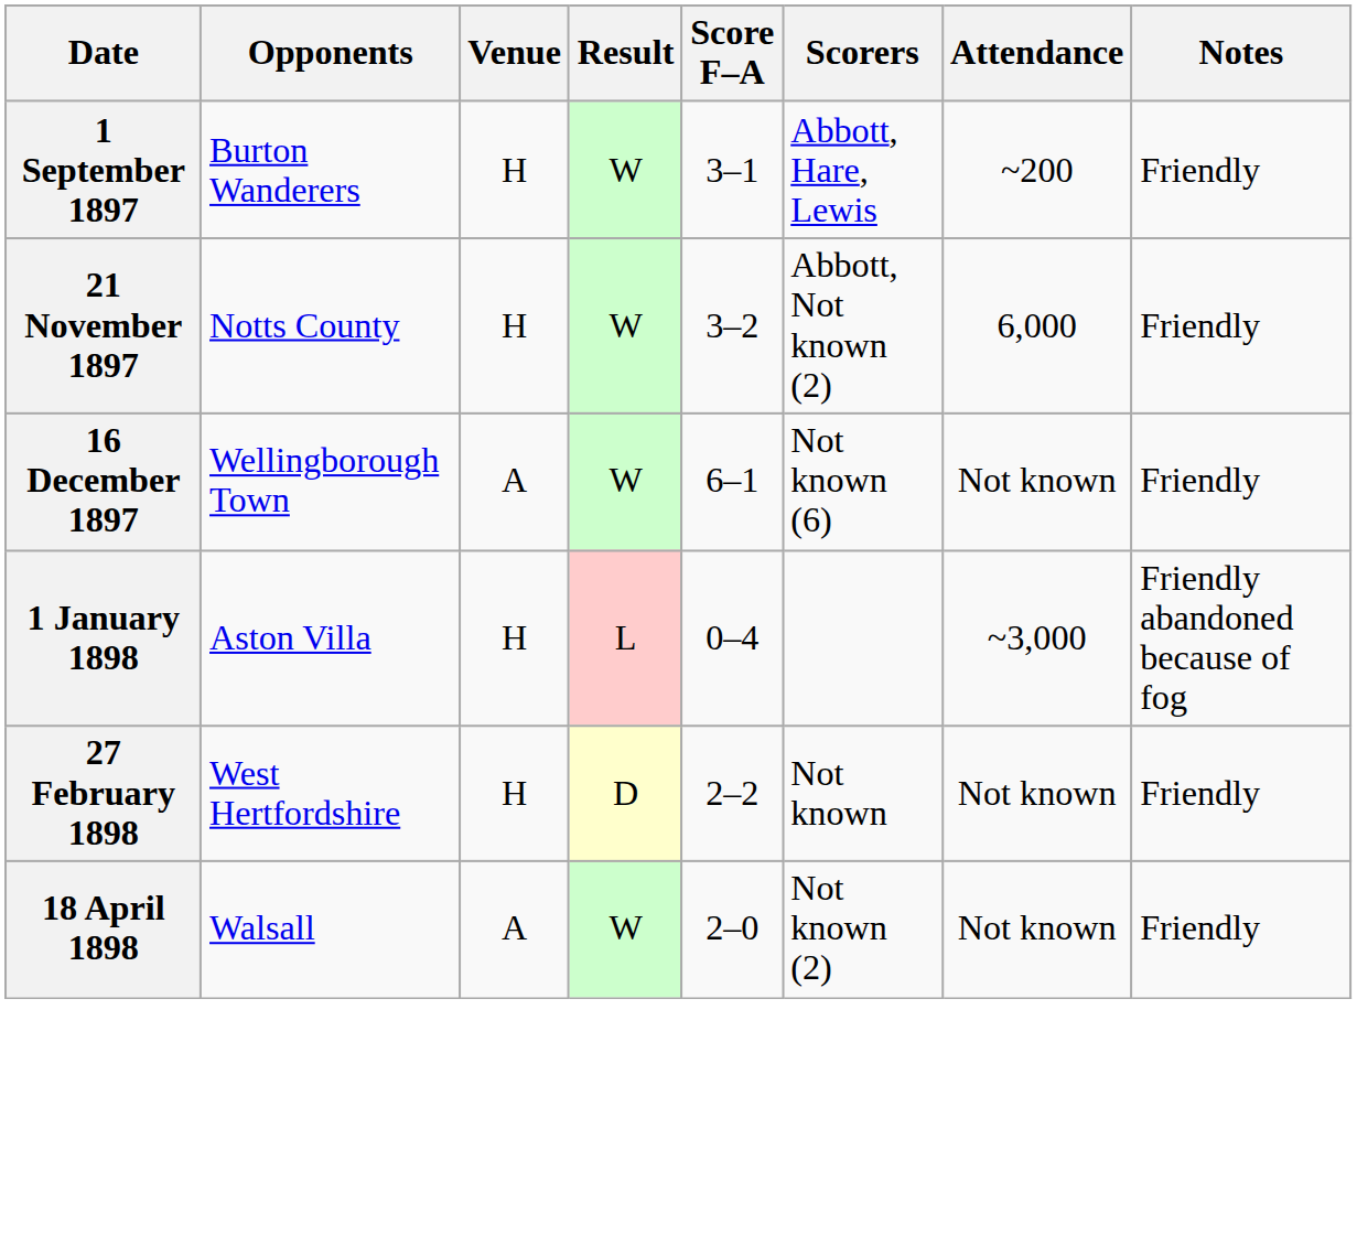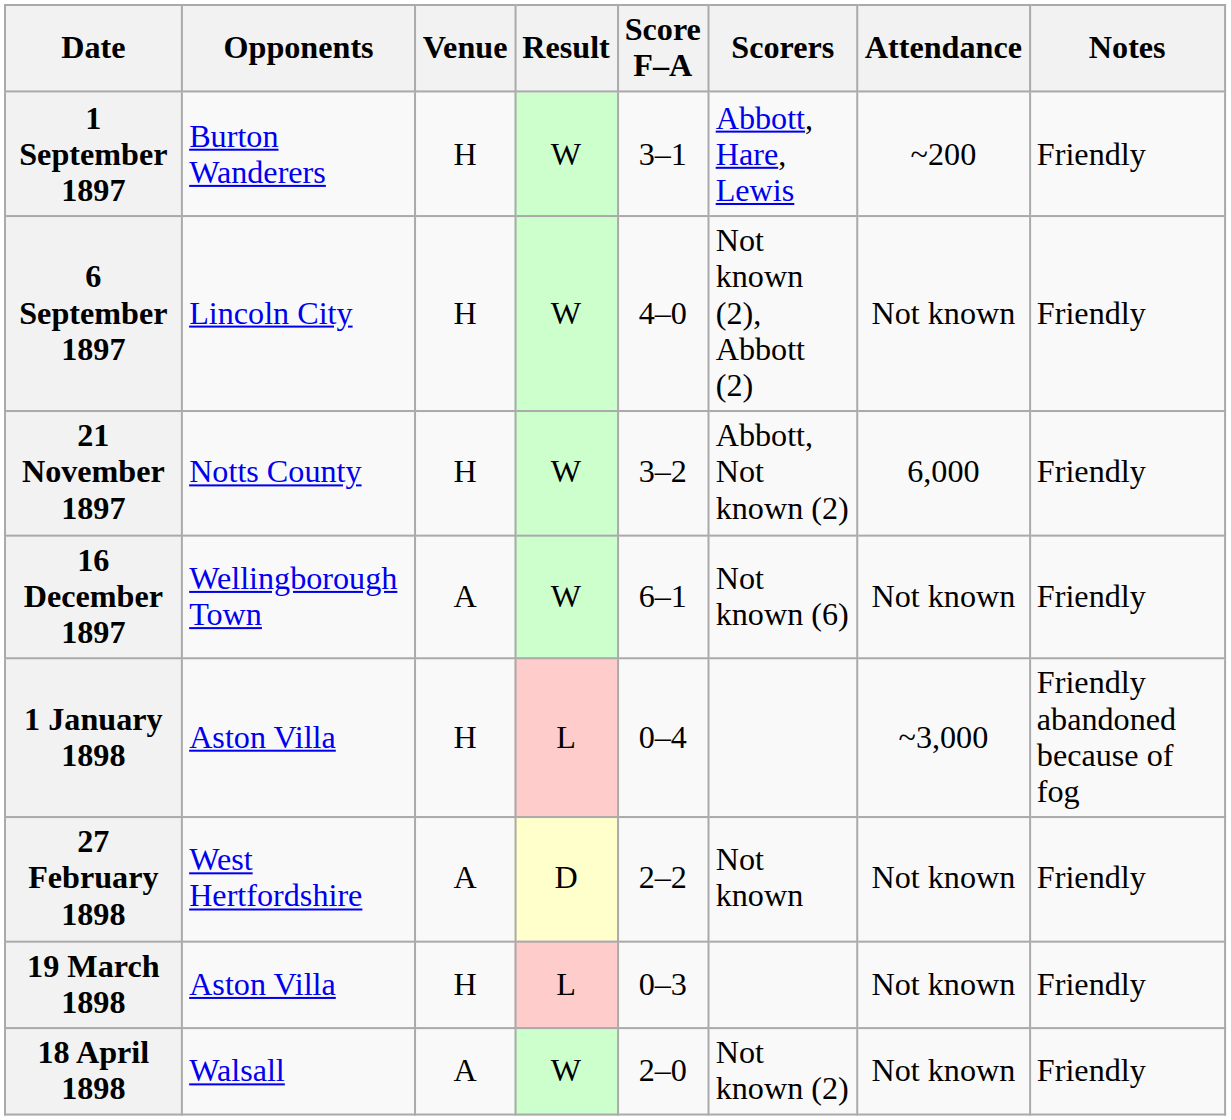+ row: 6 September 1897 | Lincoln City | H | W | 4–0 | Not known (2), Abbott (2) | Not known | Friendly
27 February 1898 | Venue: H -> A
+ row: 19 March 1898 | Aston Villa | H | L | 0–3 | Not known | Friendly
